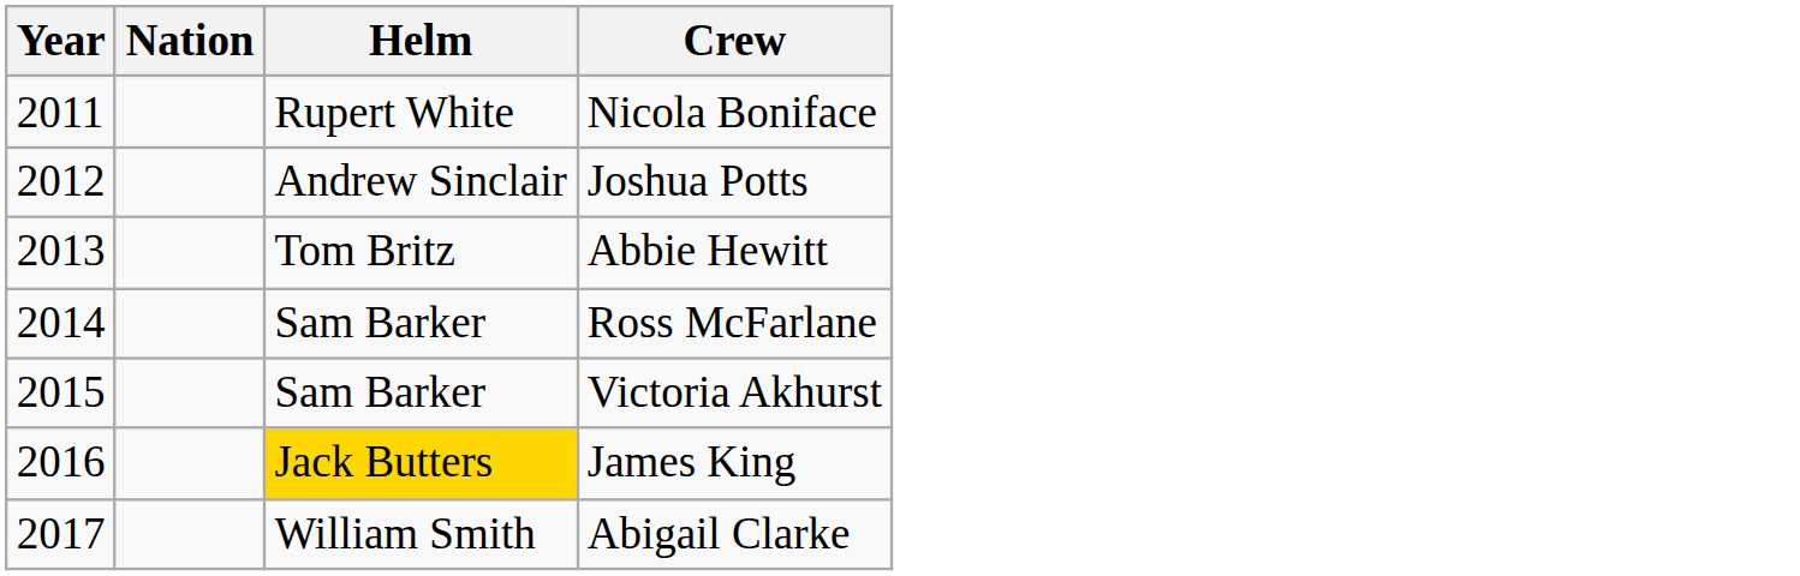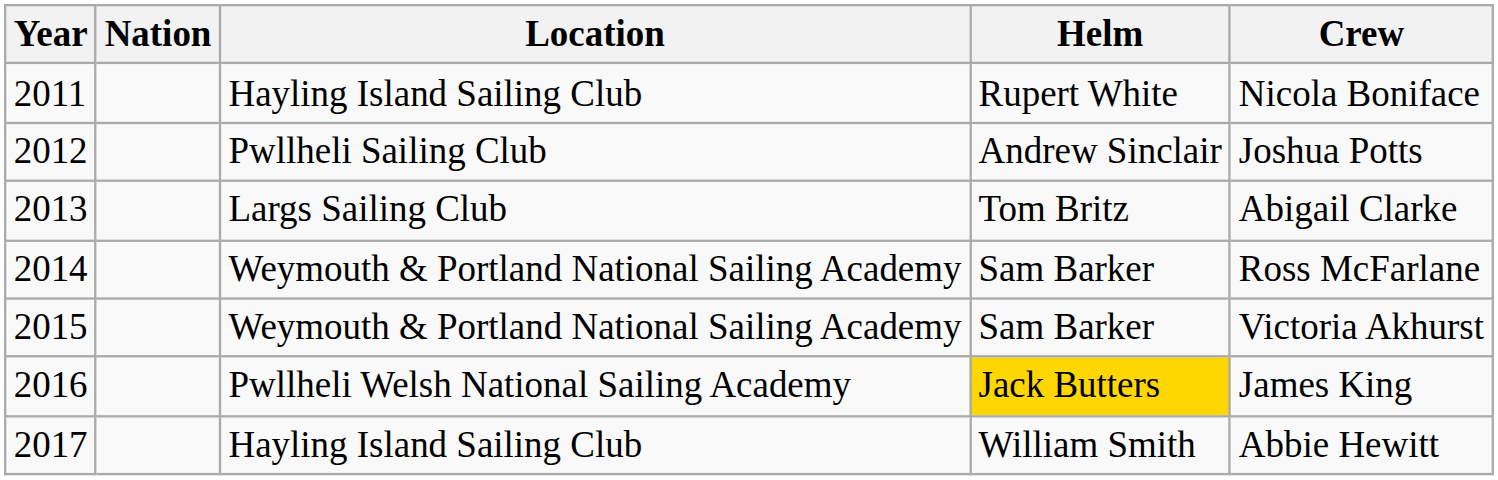+ column: Location | Hayling Island Sailing Club | Pwllheli Sailing Club | Largs Sailing Club | Weymouth & Portland National Sailing Academy | Weymouth & Portland National Sailing Academy | Pwllheli Welsh National Sailing Academy | Hayling Island Sailing Club
2013 | Crew: Abbie Hewitt -> Abigail Clarke
2017 | Crew: Abigail Clarke -> Abbie Hewitt
